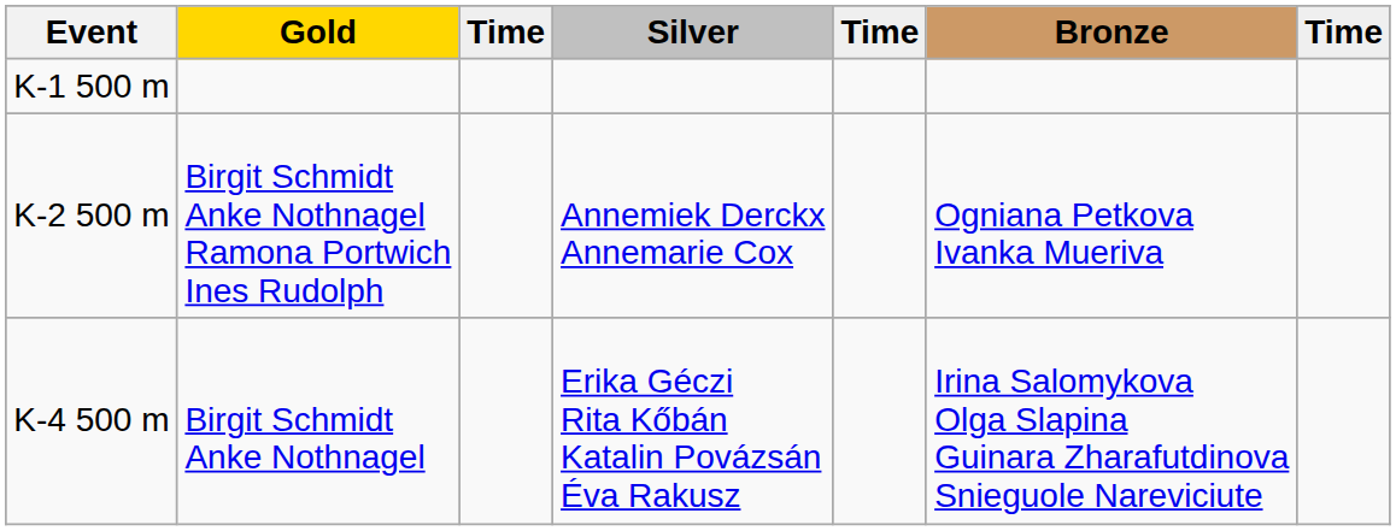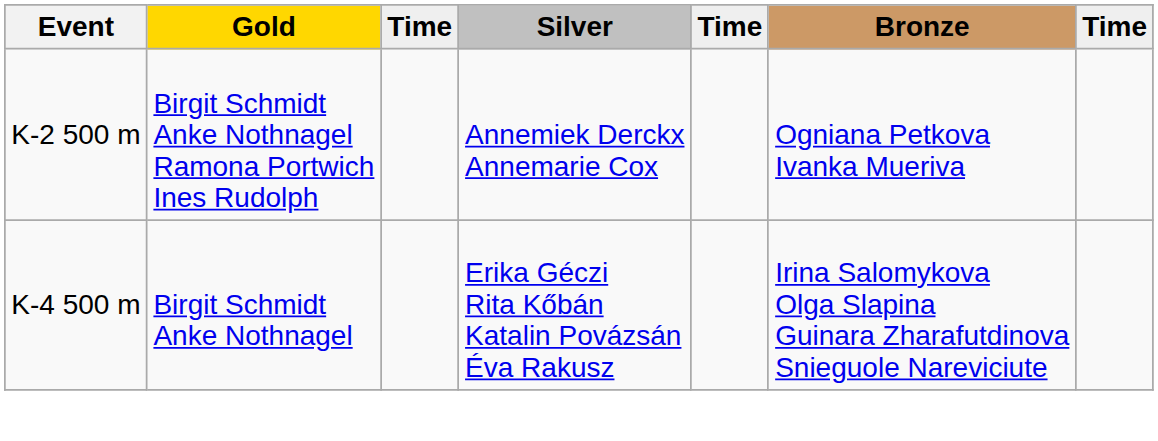- row: K-1 500 m
